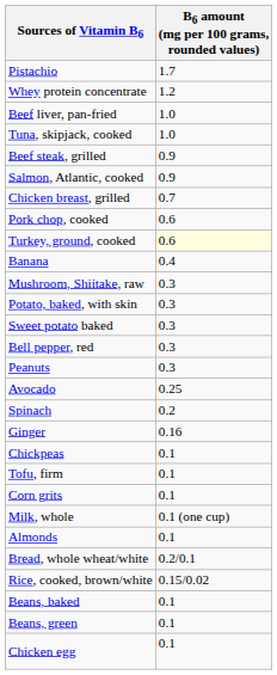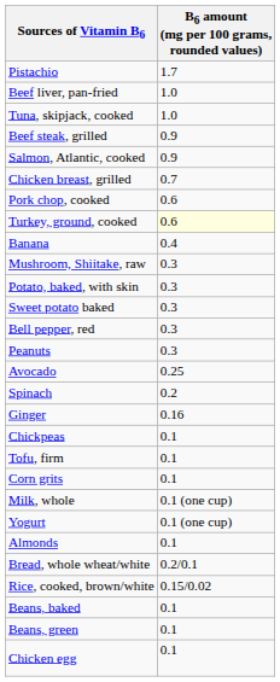- row: Whey protein concentrate | 1.2
+ row: Yogurt | 0.1 (one cup)
